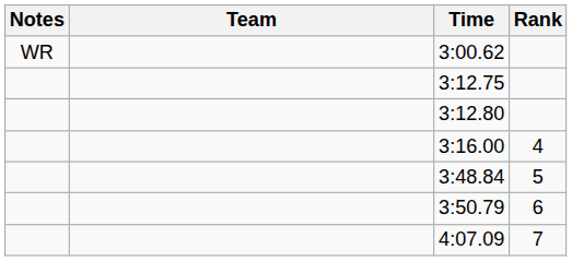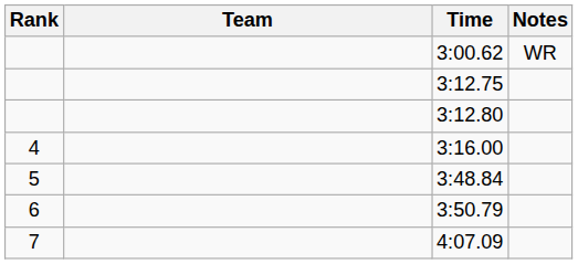columns swapped: Rank <-> Notes
